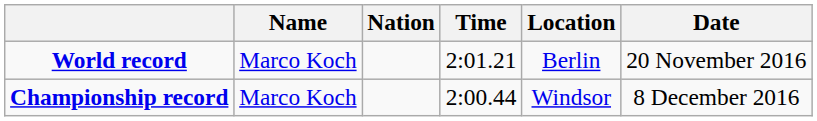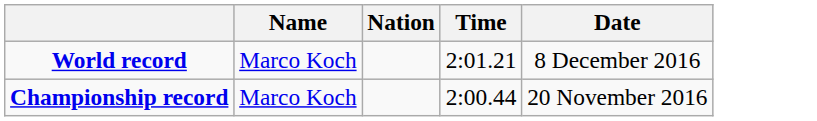- column: Location | Berlin | Windsor
World record | Date: 20 November 2016 -> 8 December 2016
Championship record | Date: 8 December 2016 -> 20 November 2016
